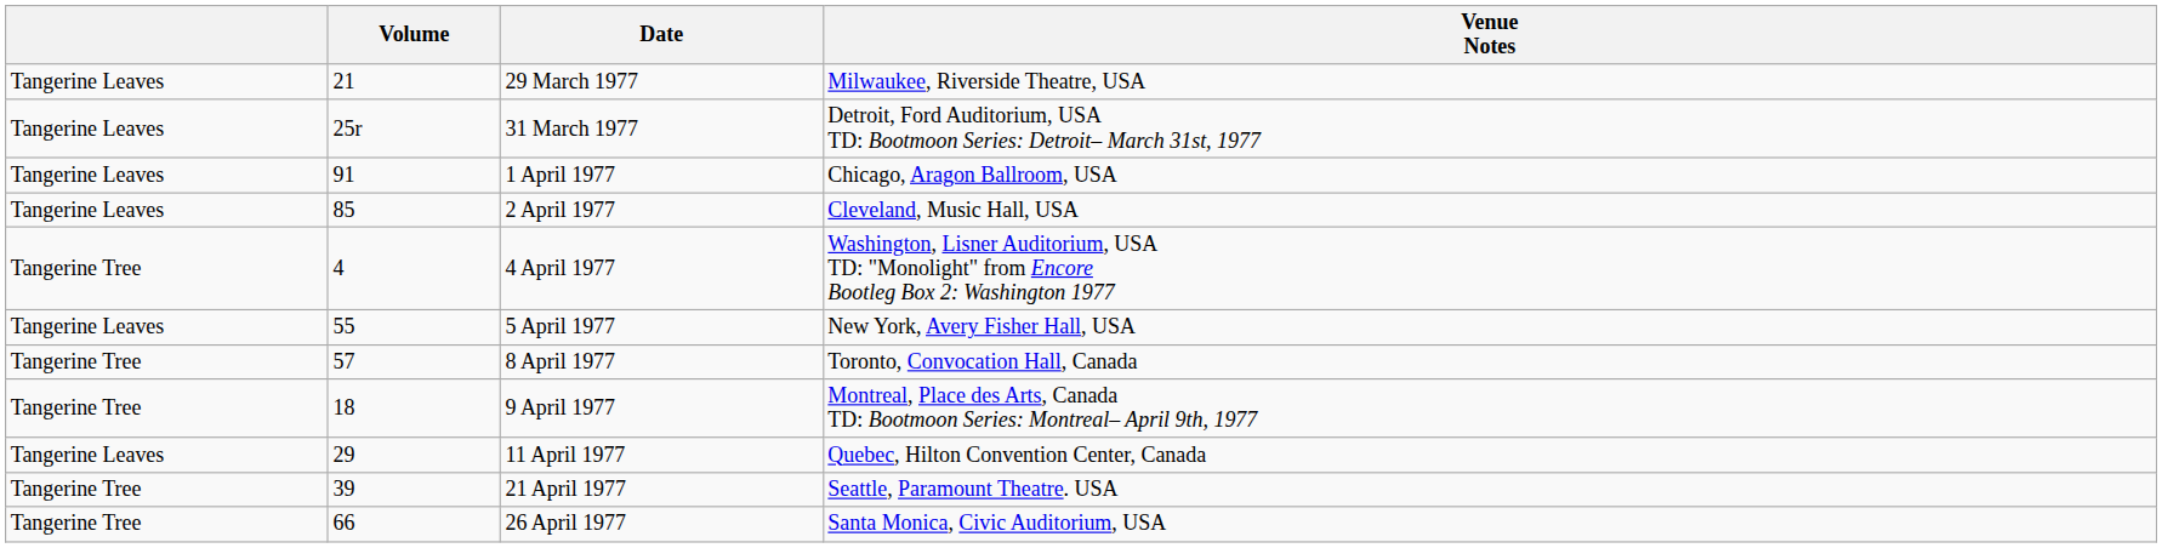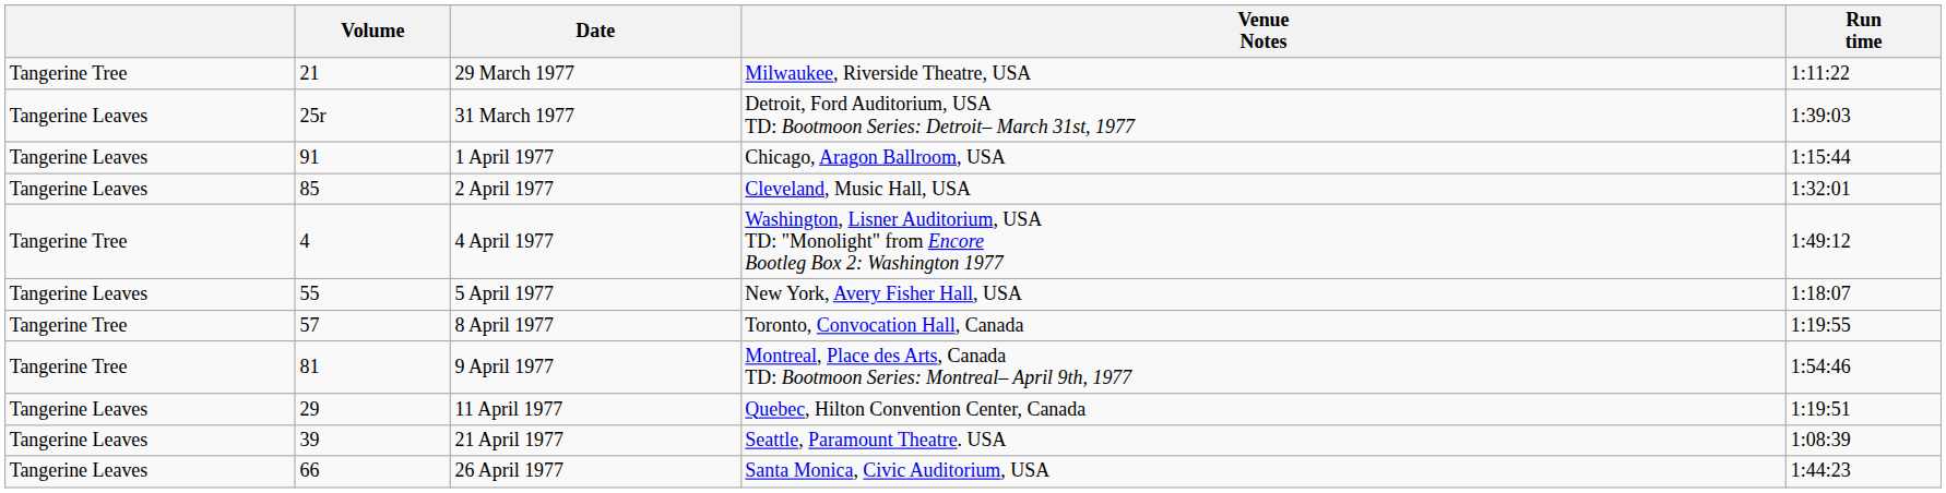+ column: Run time | 1:11:22 | 1:39:03 | 1:15:44 | 1:32:01 | 1:49:12 | 1:18:07 | 1:19:55 | 1:54:46 | 1:19:51 | 1:08:39 | 1:44:23
29 March 1977 | column 1: Tangerine Leaves -> Tangerine Tree
9 April 1977 | Volume: 18 -> 81
21 April 1977 | column 1: Tangerine Tree -> Tangerine Leaves
26 April 1977 | column 1: Tangerine Tree -> Tangerine Leaves
